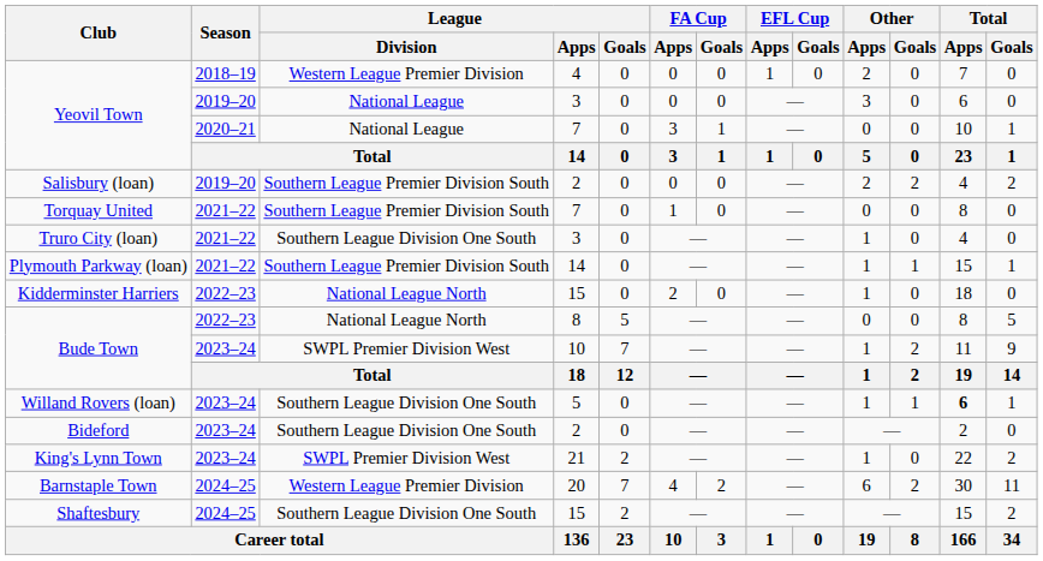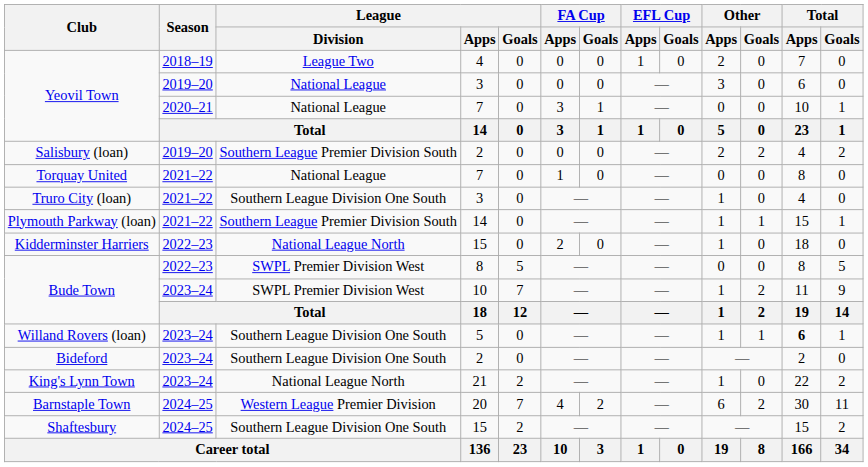Yeovil Town / 4 | League / Division: Western League Premier Division -> League Two
Torquay United | League / Division: Southern League Premier Division South -> National League
Bude Town / 8 | League / Division: National League North -> SWPL Premier Division West
King's Lynn Town | League / Division: SWPL Premier Division West -> National League North
